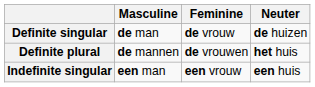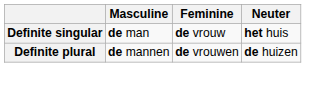Definite singular | Neuter: de huizen -> het huis
Definite plural | Neuter: het huis -> de huizen
- row: Indefinite singular | een man | een vrouw | een huis
